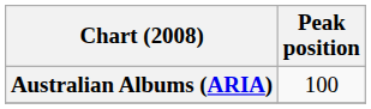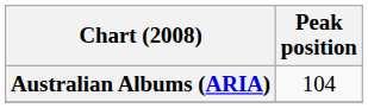Australian Albums (ARIA) | Peak position: 100 -> 104
